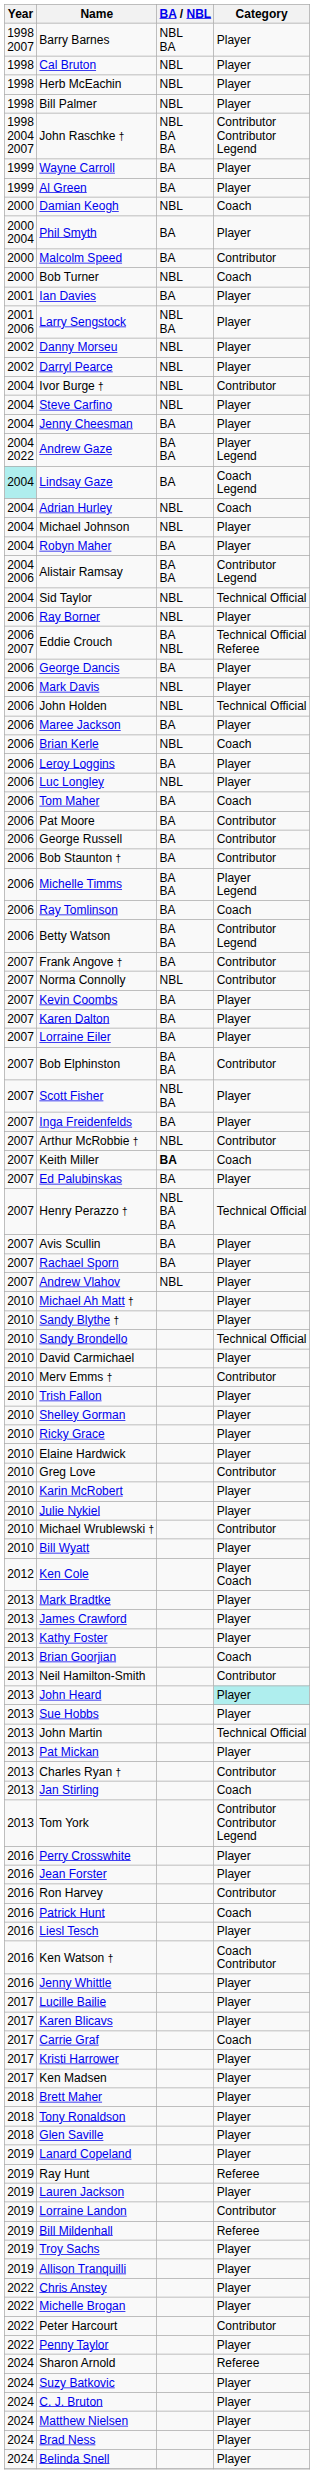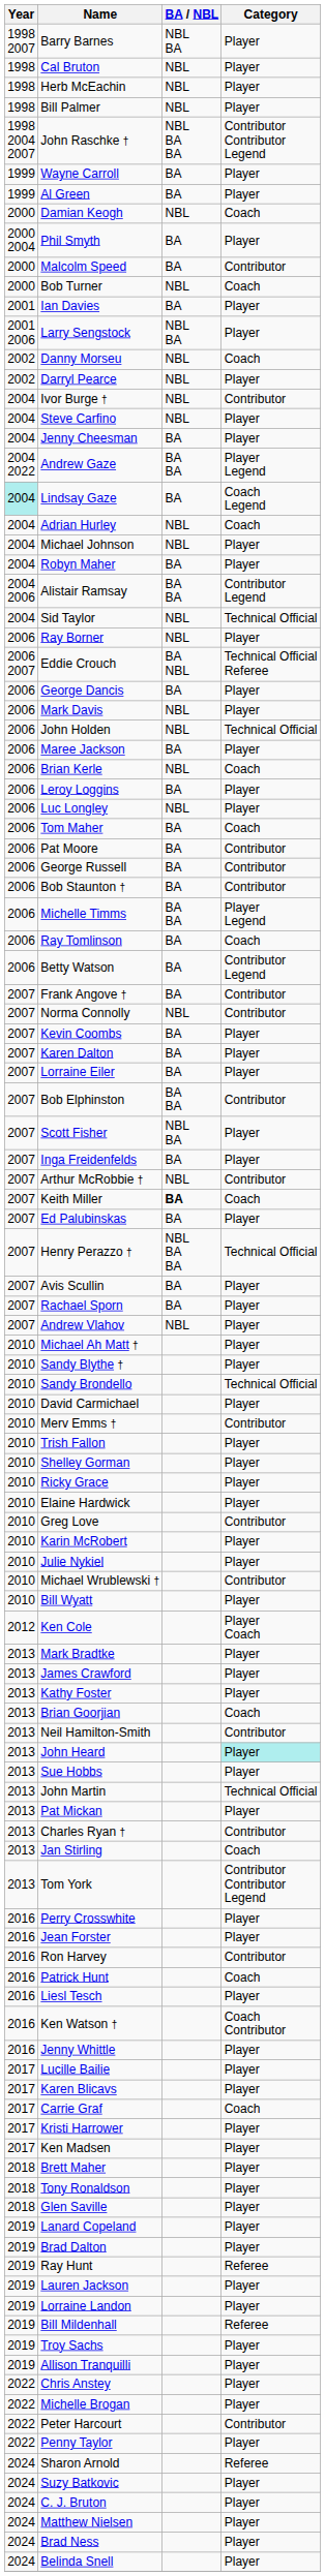Danny Morseu | Category: Player -> Coach
Betty Watson | BA / NBL: BA BA -> BA
+ row: 2019 | Brad Dalton | Player
Lorraine Landon | Category: Contributor -> Player
